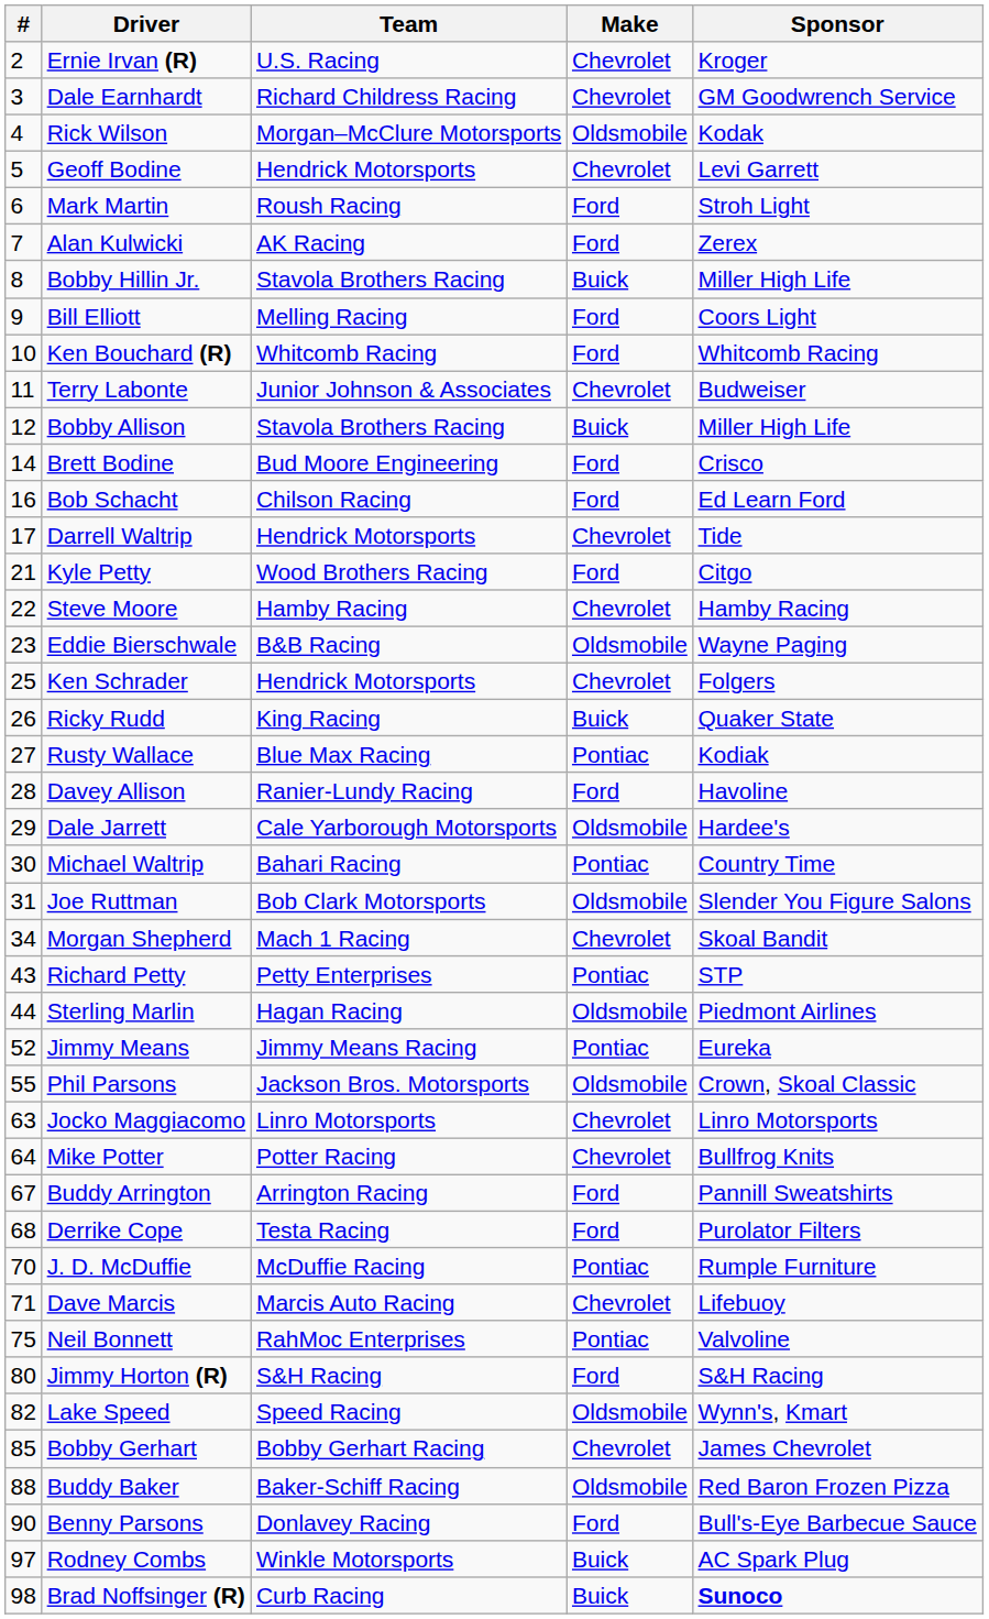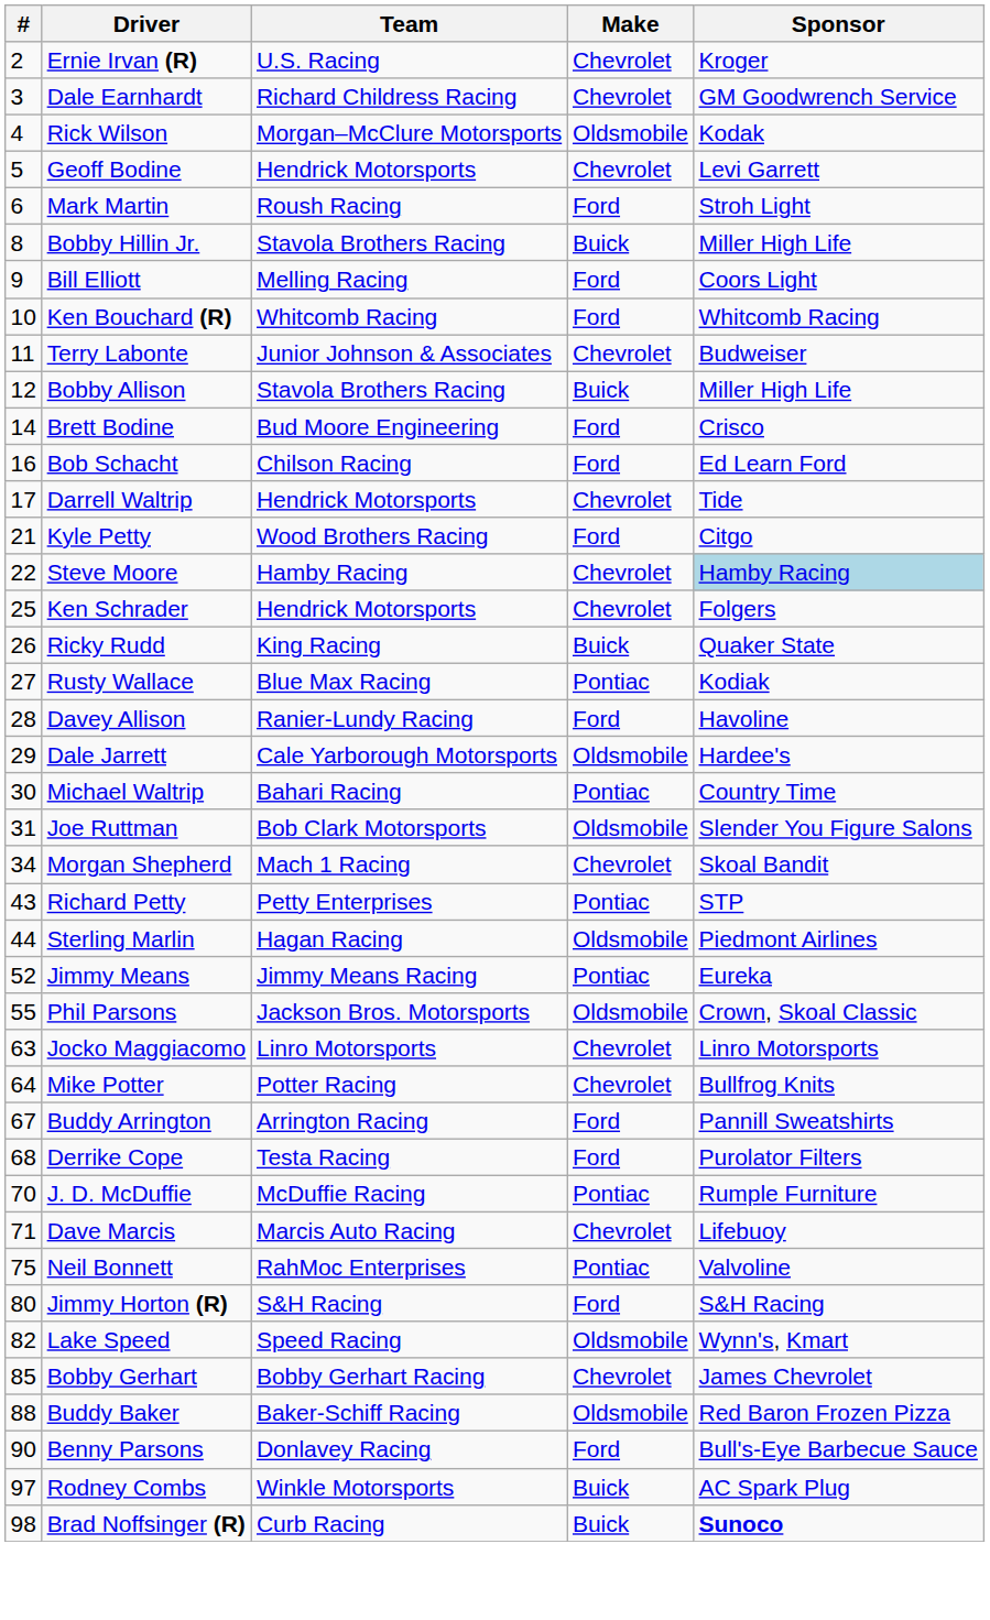- row: 7 | Alan Kulwicki | AK Racing | Ford | Zerex
Steve Moore | Sponsor: no background -> lightblue background
- row: 23 | Eddie Bierschwale | B&B Racing | Oldsmobile | Wayne Paging
